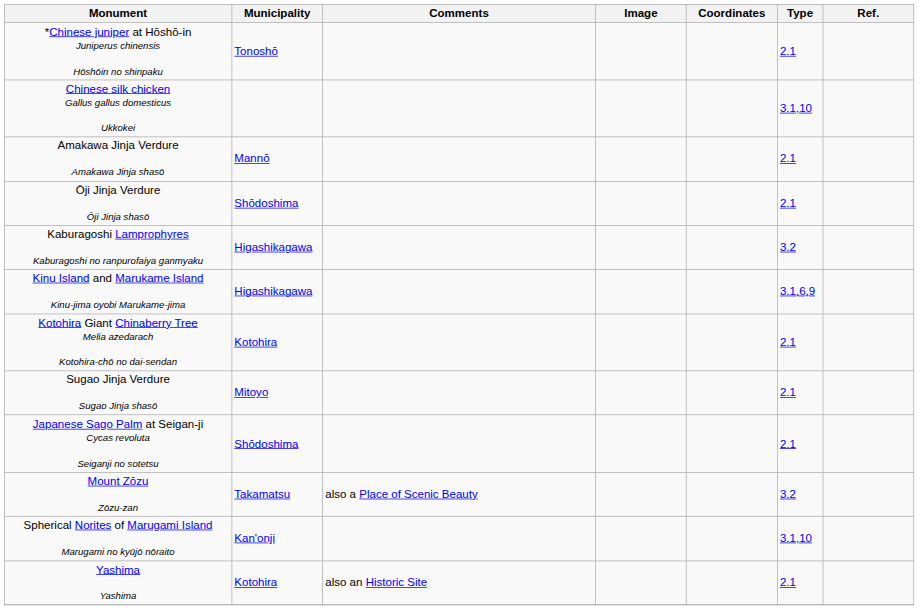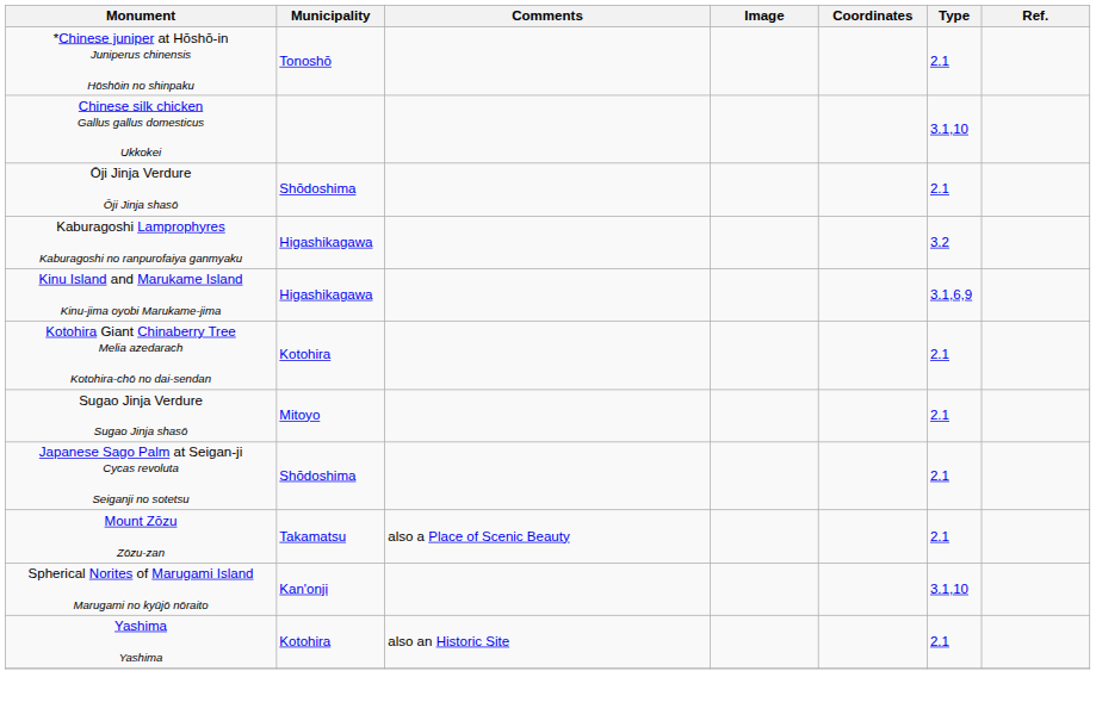- row: Amakawa Jinja Verdure Amakawa Jinja shasō | Mannō | 2.1
Mount Zōzu Zōzu-zan | Type: 3.2 -> 2.1
